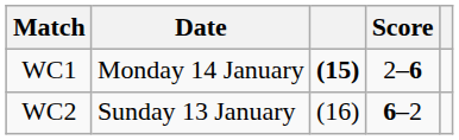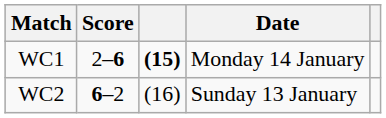columns swapped: Date <-> Score
